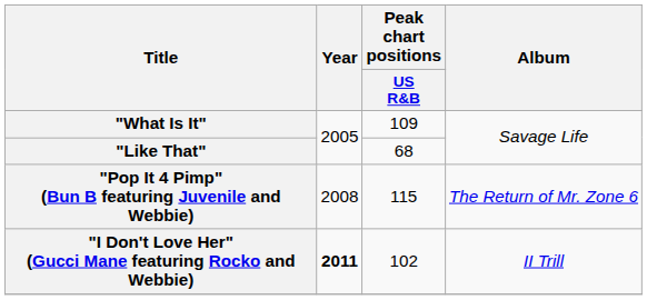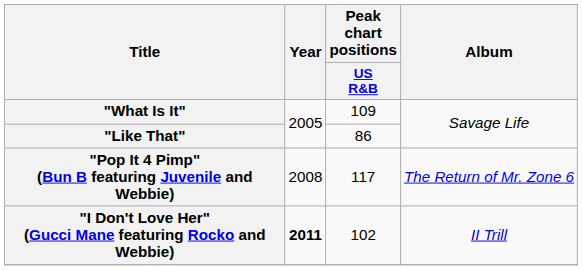"Like That" | Peak chart positions / US R&B: 68 -> 86
"Pop It 4 Pimp" (Bun B featuring Juvenile and Webbie) | Peak chart positions / US R&B: 115 -> 117
